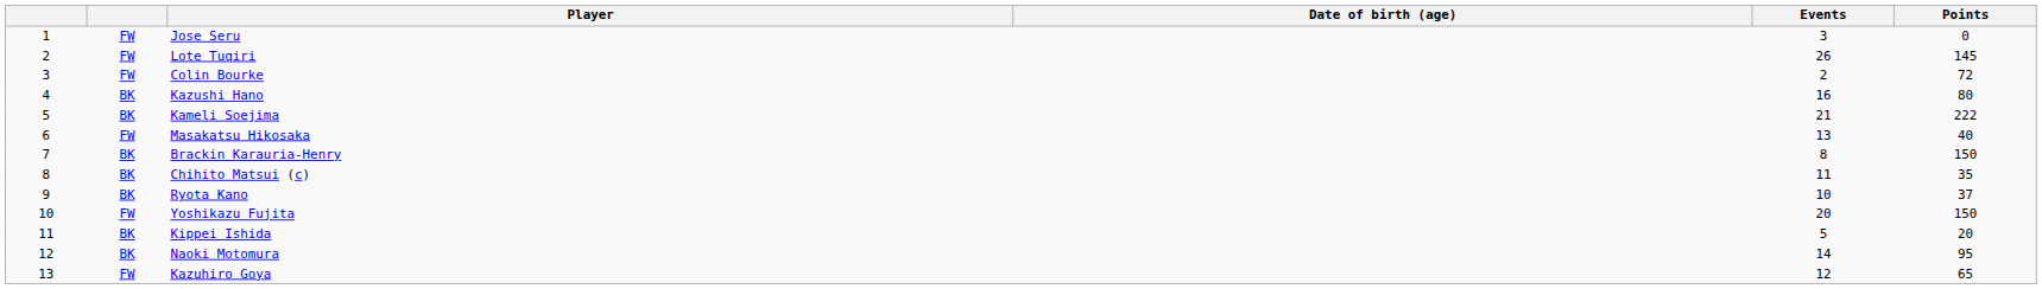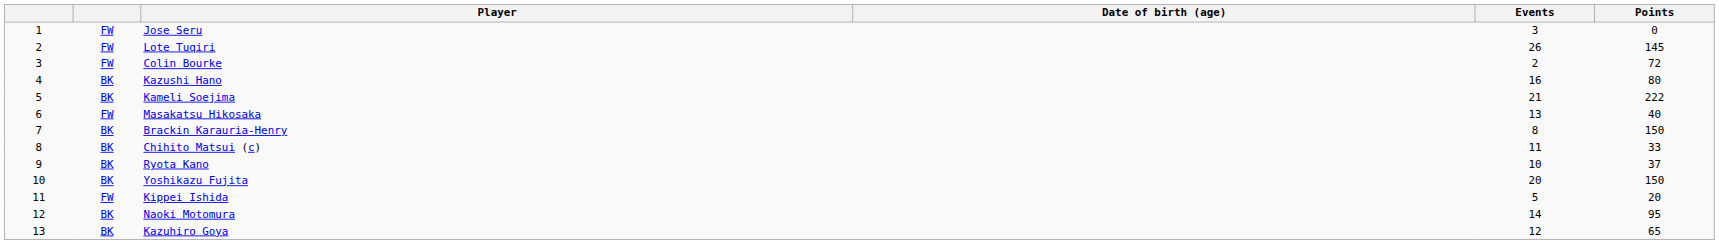Chihito Matsui (c) | Points: 35 -> 33
Yoshikazu Fujita | column 2: FW -> BK
Kippei Ishida | column 2: BK -> FW
Kazuhiro Goya | column 2: FW -> BK
